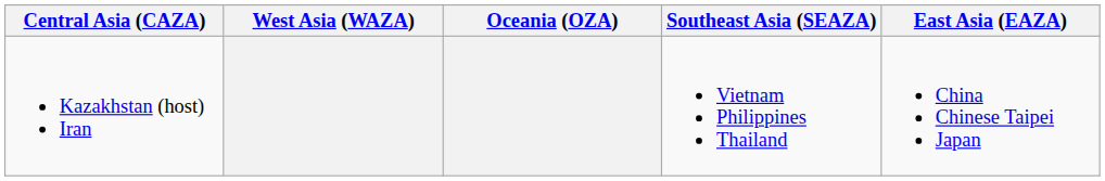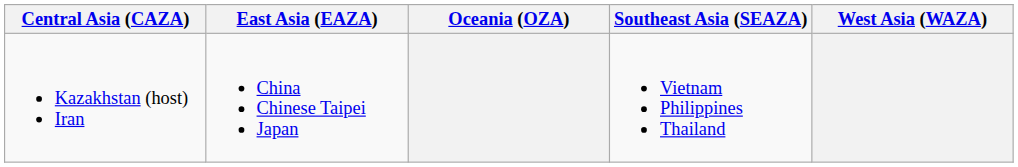columns swapped: East Asia (EAZA) <-> West Asia (WAZA)
